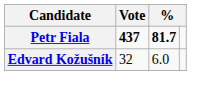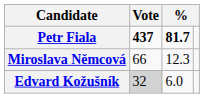+ row: Miroslava Němcová | 66 | 12.3
Edvard Kožušník | Vote: no background -> lightgrey background
